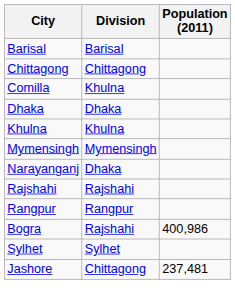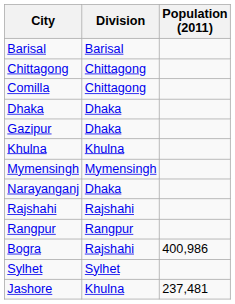Comilla | Division: Khulna -> Chittagong
+ row: Gazipur | Dhaka
Jashore | Division: Chittagong -> Khulna
